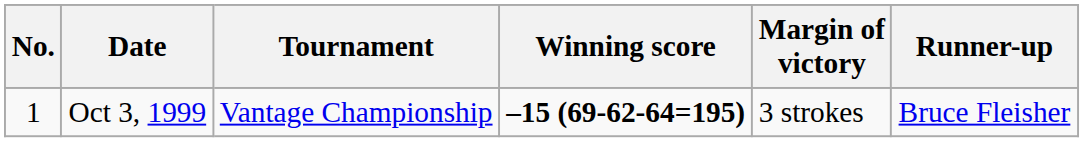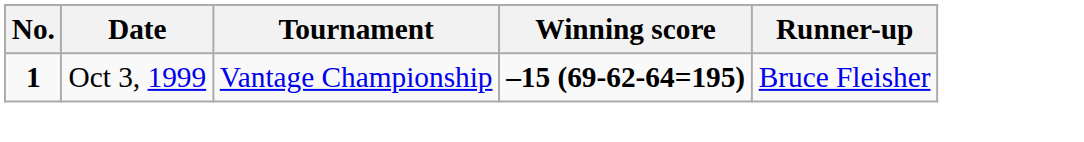- column: Margin of victory | 3 strokes
Oct 3, 1999 | No.: normal -> bold
